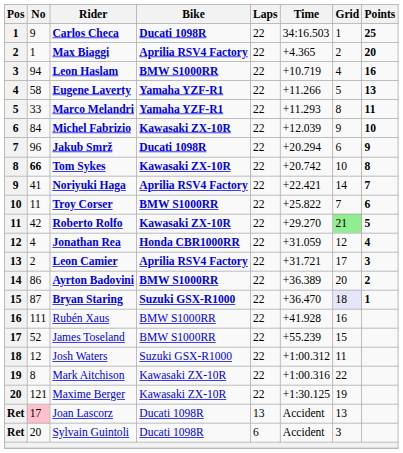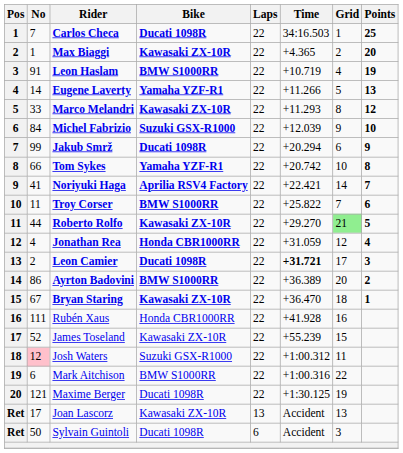Carlos Checa | No: 9 -> 7
Max Biaggi | Bike: Aprilia RSV4 Factory -> Kawasaki ZX-10R
Leon Haslam | No: 94 -> 91
Leon Haslam | Points: 16 -> 19
Eugene Laverty | No: 58 -> 14
Marco Melandri | Bike: Yamaha YZF-R1 -> Kawasaki ZX-10R
Marco Melandri | Points: 11 -> 12
Michel Fabrizio | Bike: Kawasaki ZX-10R -> Suzuki GSX-R1000
Jakub Smrž | No: 96 -> 99
Tom Sykes | No: bold -> normal
Tom Sykes | Bike: Kawasaki ZX-10R -> Yamaha YZF-R1
Roberto Rolfo | No: 42 -> 44
Leon Camier | Bike: Aprilia RSV4 Factory -> Ducati 1098R
Leon Camier | Time: normal -> bold
Bryan Staring | No: 87 -> 67
Bryan Staring | Bike: Suzuki GSX-R1000 -> Kawasaki ZX-10R
Bryan Staring | Grid: lavender background -> no background
Rubén Xaus | Bike: BMW S1000RR -> Honda CBR1000RR
James Toseland | Bike: BMW S1000RR -> Kawasaki ZX-10R
Josh Waters | No: no background -> pink background
Mark Aitchison | No: 8 -> 6
Mark Aitchison | Bike: Kawasaki ZX-10R -> BMW S1000RR
Maxime Berger | Bike: Kawasaki ZX-10R -> Ducati 1098R
Joan Lascorz | No: pink background -> no background
Joan Lascorz | Bike: Ducati 1098R -> Kawasaki ZX-10R
Sylvain Guintoli | No: 20 -> 50
